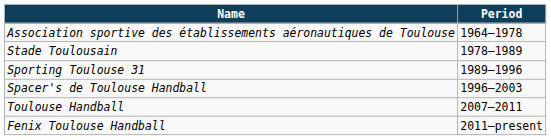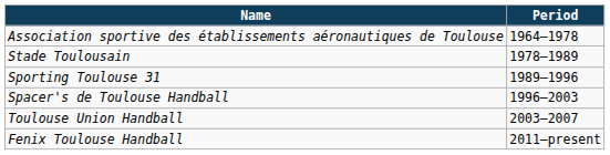+ row: Toulouse Union Handball | 2003–2007
- row: Toulouse Handball | 2007–2011
